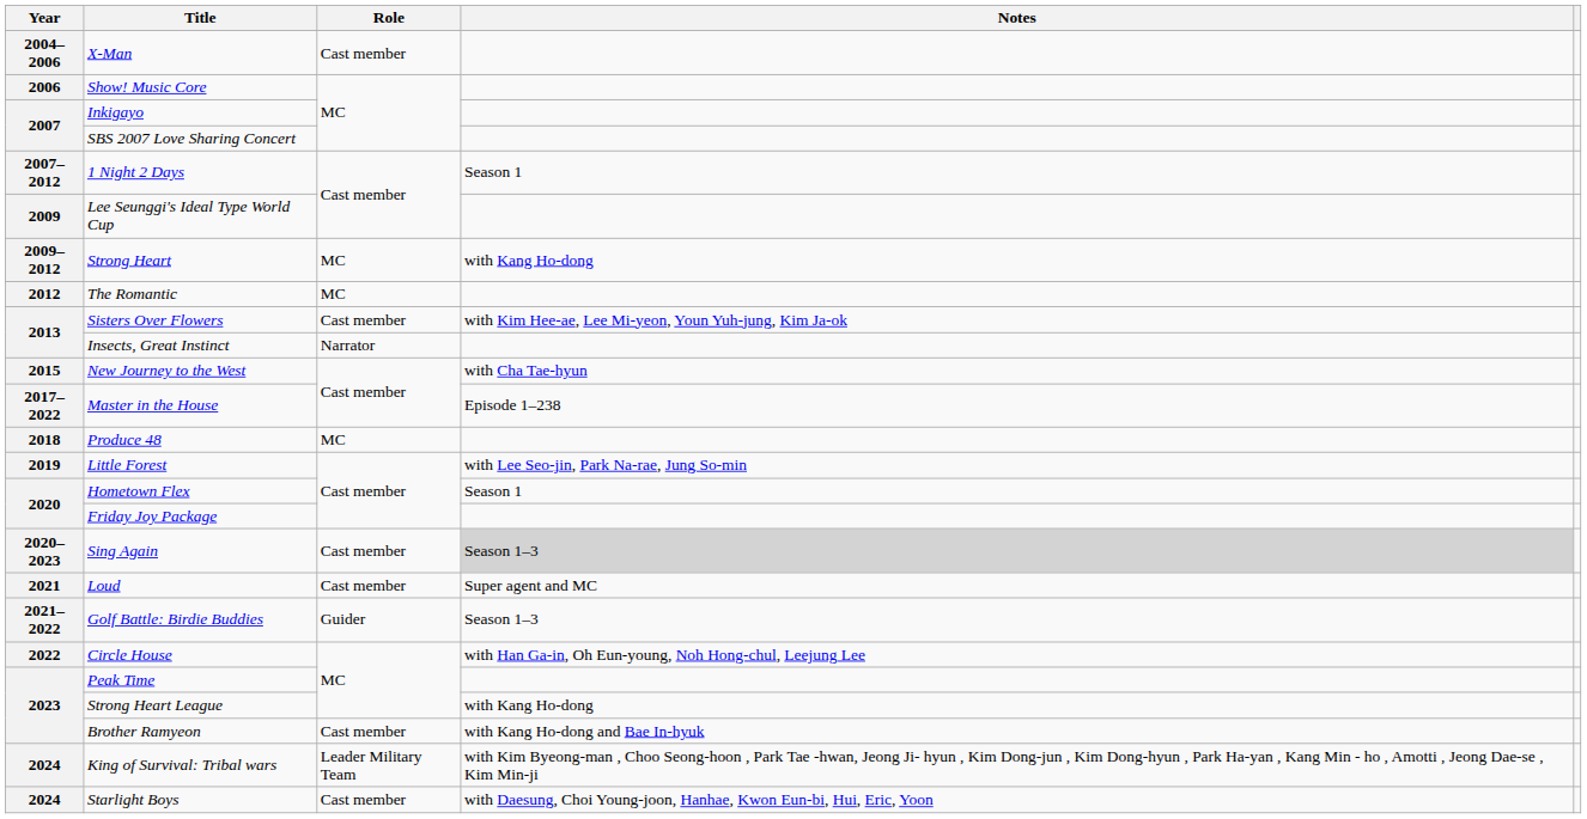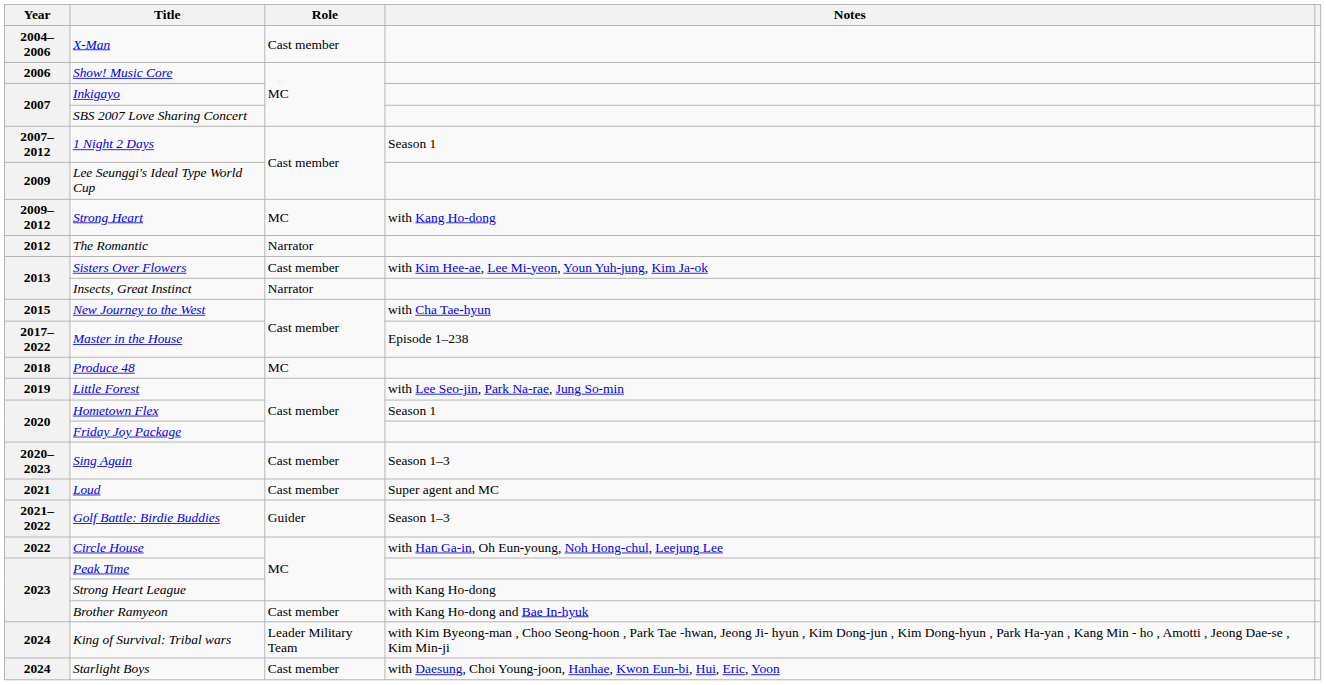The Romantic | Role: MC -> Narrator
Sing Again | Notes: lightgrey background -> no background
